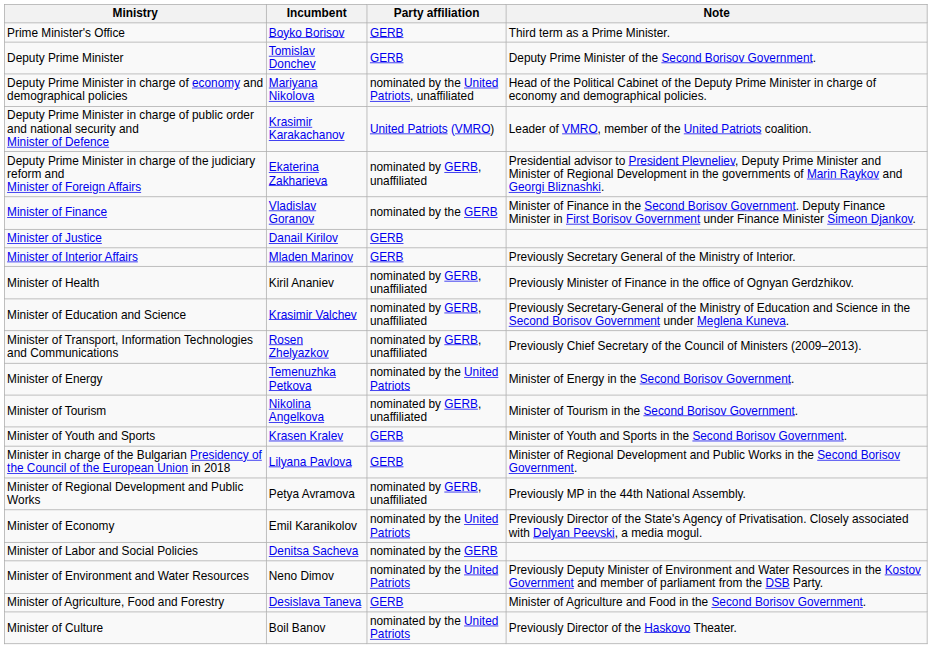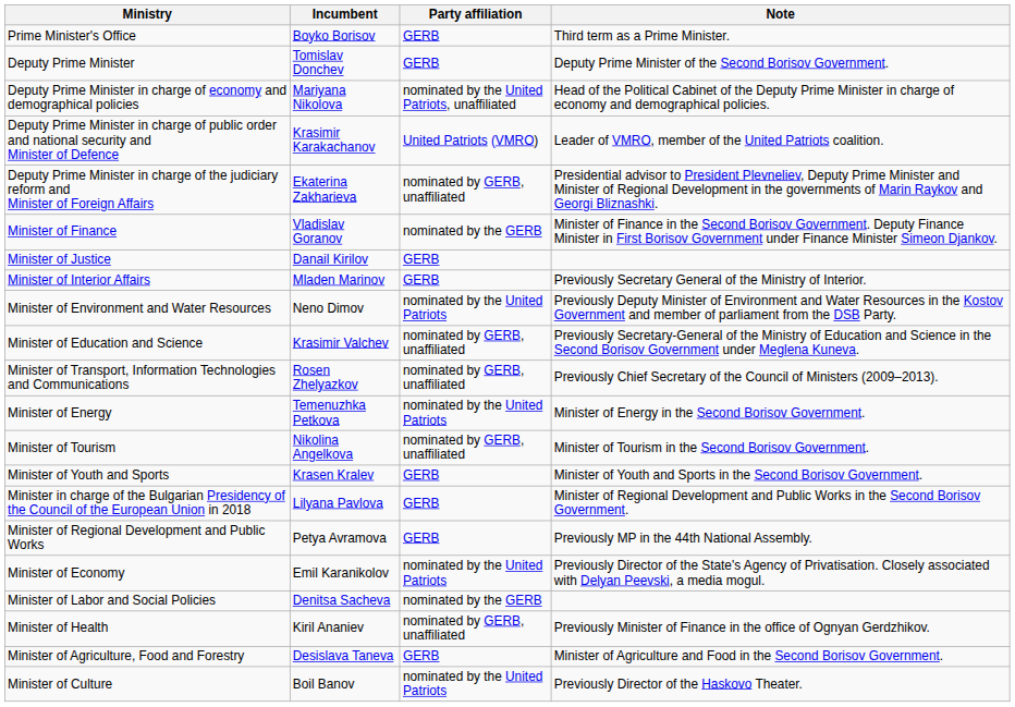rows swapped: Minister of Health <-> Minister of Environment and Water Resources
Minister of Regional Development and Public Works | Party affiliation: nominated by GERB, unaffiliated -> GERB
